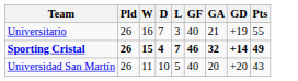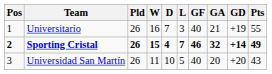+ column: Pos | 1 | 2 | 3
